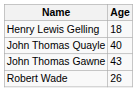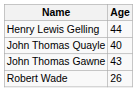Henry Lewis Gelling | Age: 18 -> 44
